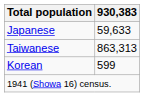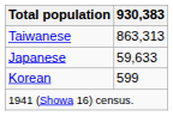rows swapped: Japanese <-> Taiwanese
